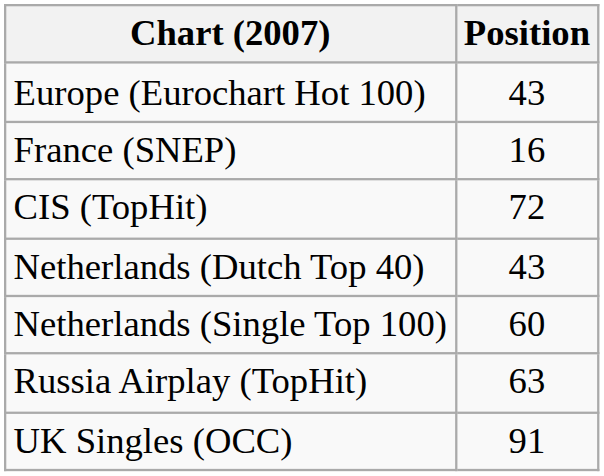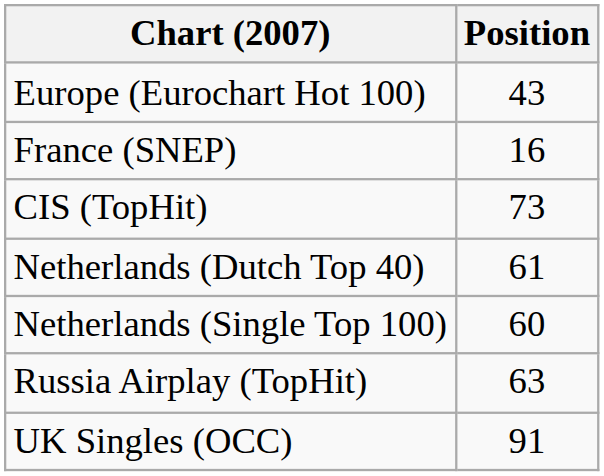CIS (TopHit) | Position: 72 -> 73
Netherlands (Dutch Top 40) | Position: 43 -> 61
